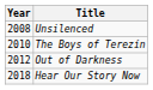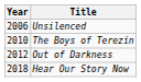Unsilenced | Year: 2008 -> 2006
